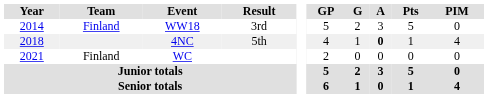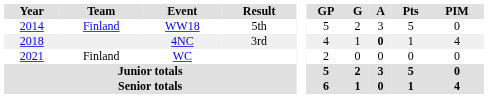WW18 | Result: 3rd -> 5th
4NC | Result: 5th -> 3rd
